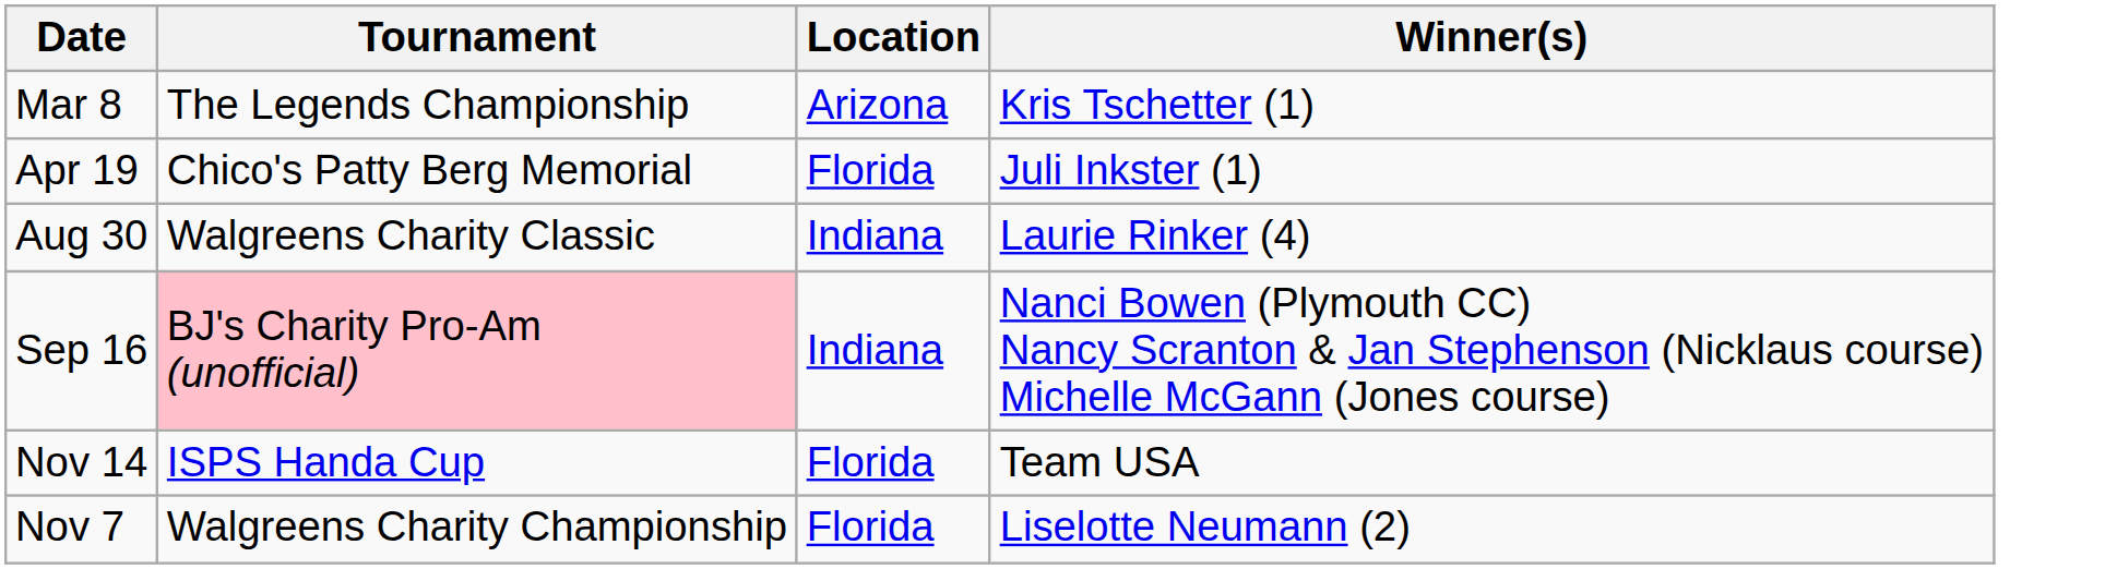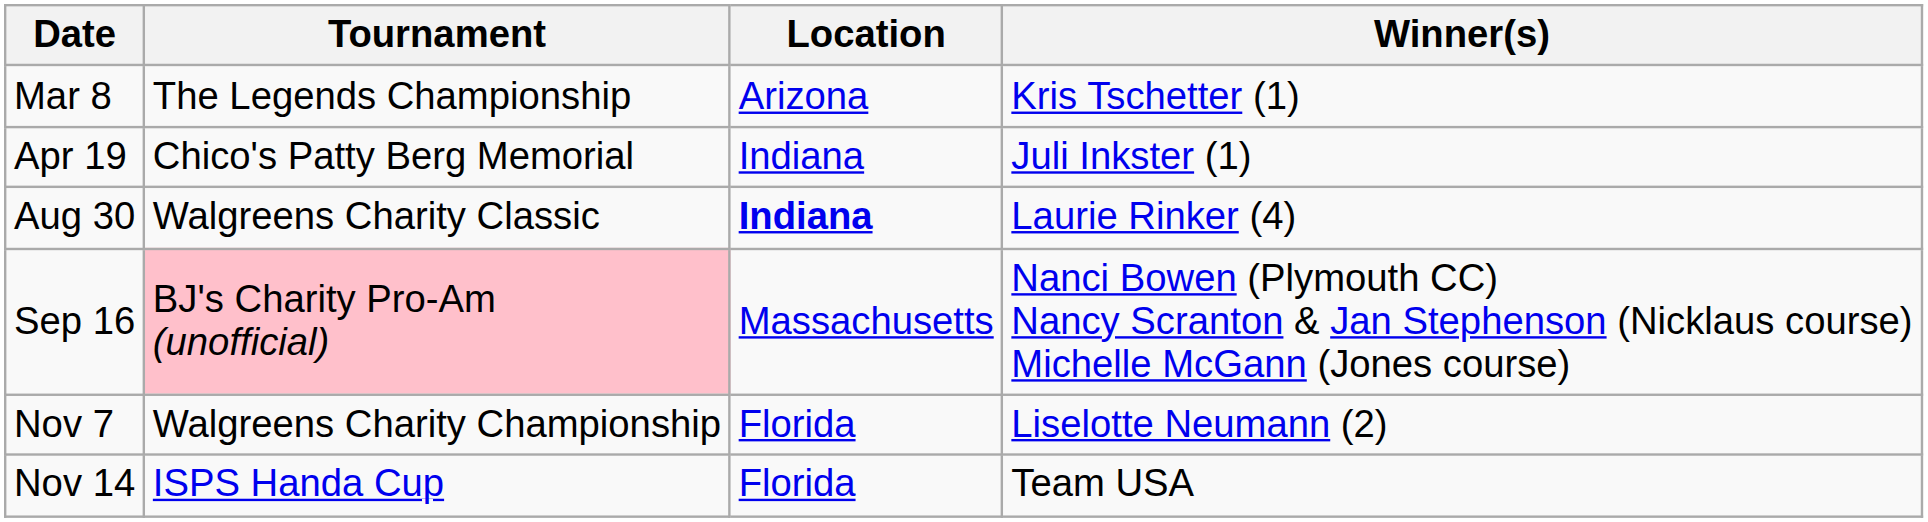Apr 19 | Location: Florida -> Indiana
Aug 30 | Location: normal -> bold
Sep 16 | Location: Indiana -> Massachusetts
rows swapped: Nov 7 <-> Nov 14
